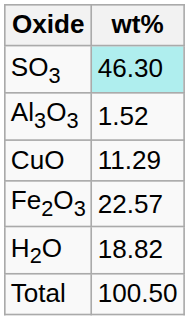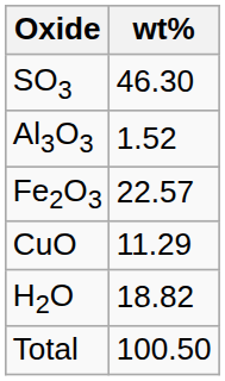SO3 | wt%: paleturquoise background -> no background
rows swapped: Fe2O3 <-> CuO
